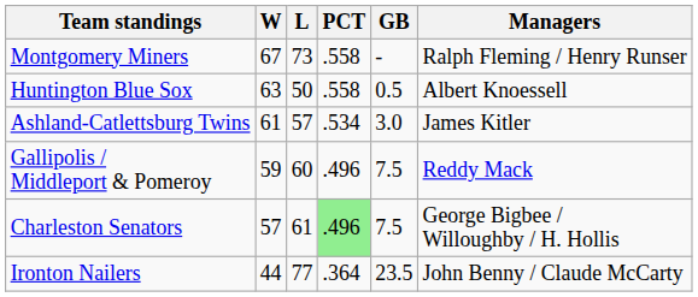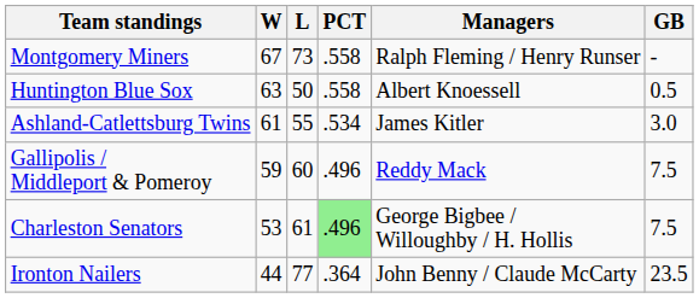columns swapped: GB <-> Managers
Ashland-Catlettsburg Twins | L: 57 -> 55
Charleston Senators | W: 57 -> 53
